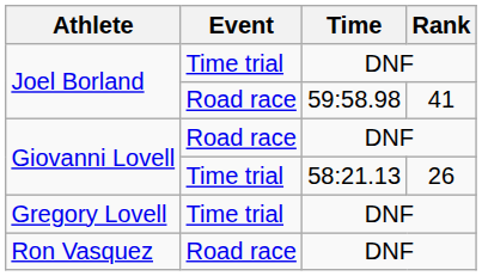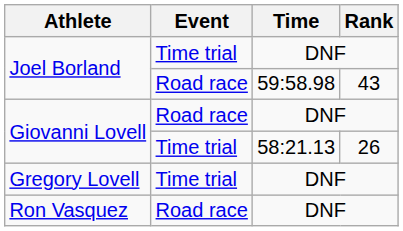Joel Borland / 59:58.98 | Rank: 41 -> 43
